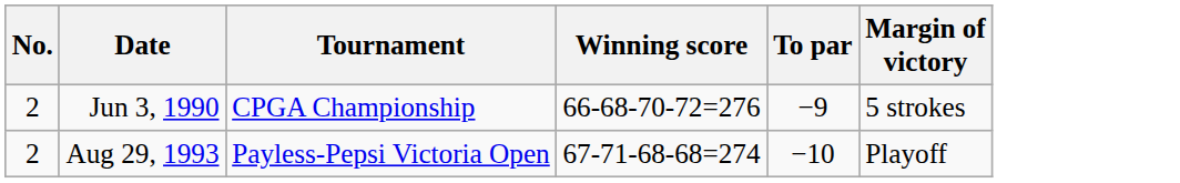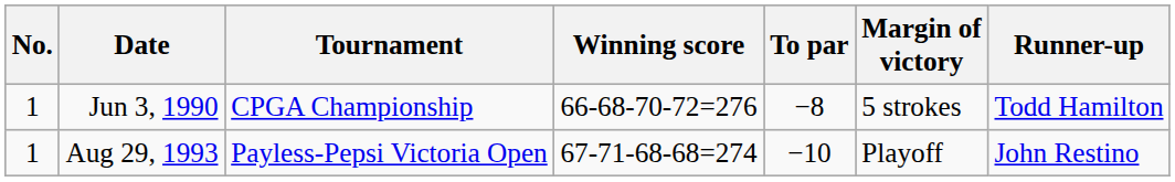+ column: Runner-up | Todd Hamilton | John Restino
Jun 3, 1990 | No.: 2 -> 1
Jun 3, 1990 | To par: −9 -> −8
Aug 29, 1993 | No.: 2 -> 1
